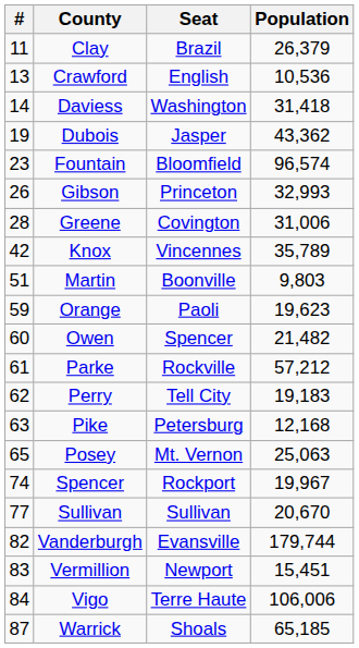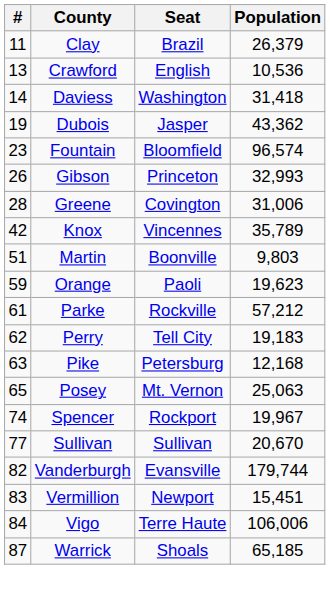- row: 60 | Owen | Spencer | 21,482
